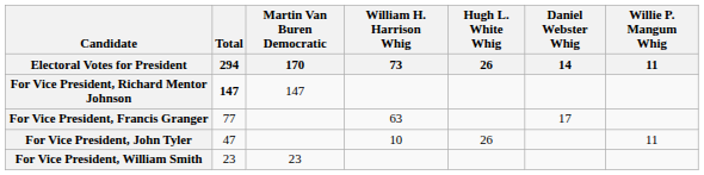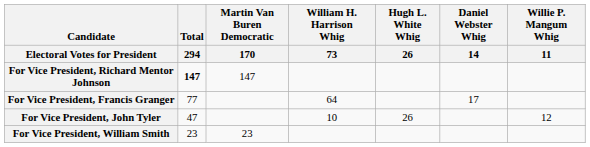For Vice President, Francis Granger | William H. Harrison Whig / 73: 63 -> 64
For Vice President, John Tyler | Willie P. Mangum Whig / 11: 11 -> 12
